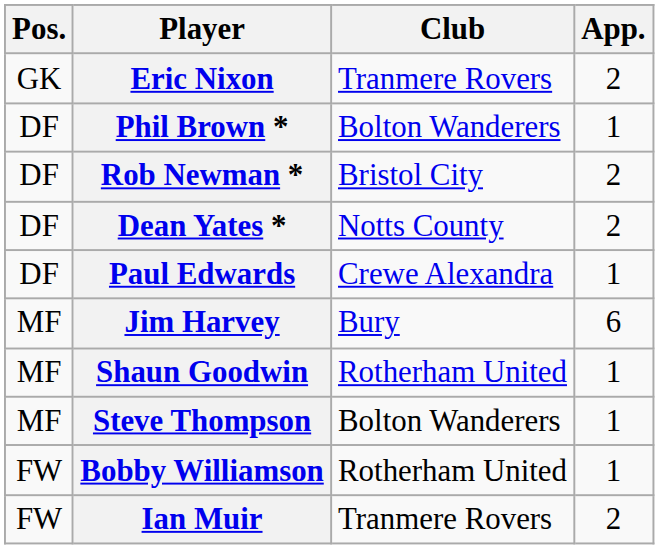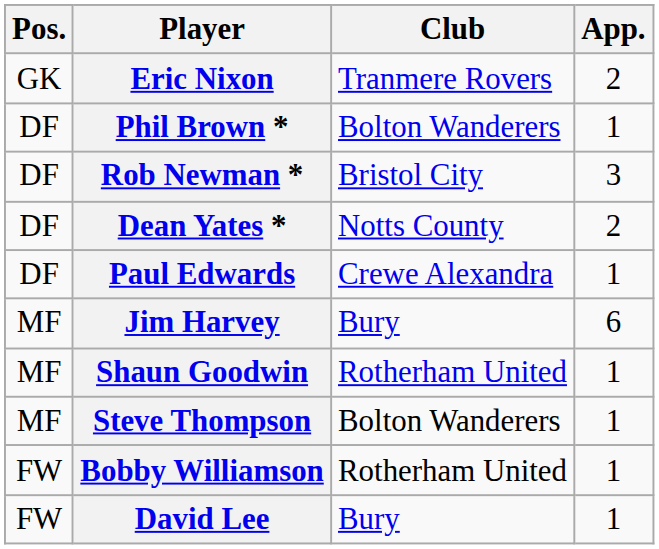Rob Newman * | App.: 2 -> 3
- row: FW | Ian Muir | Tranmere Rovers | 2
+ row: FW | David Lee | Bury | 1
